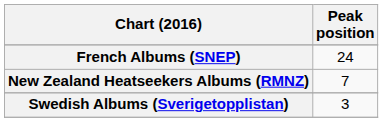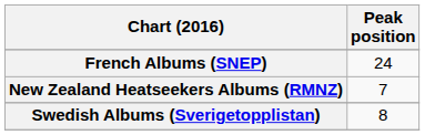Swedish Albums (Sverigetopplistan) | Peak position: 3 -> 8
